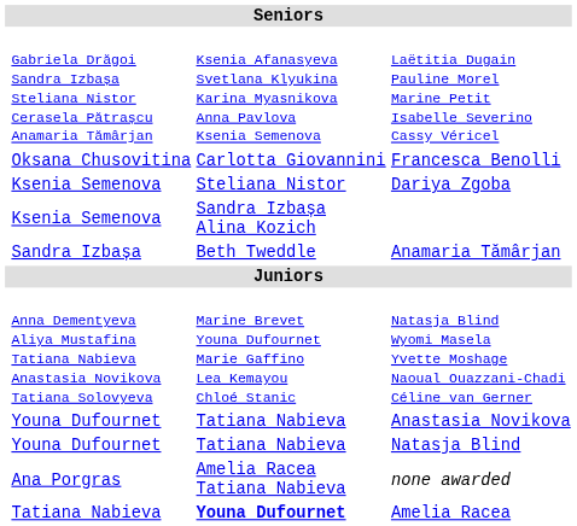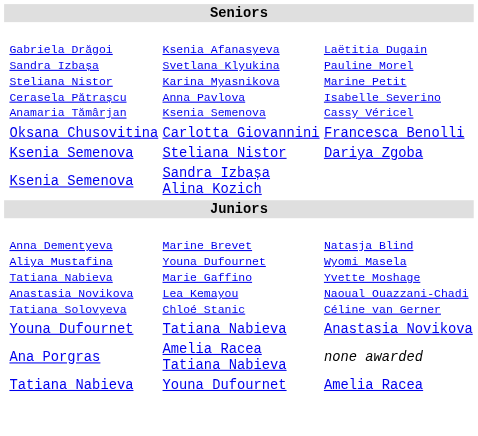- row: Sandra Izbașa | Beth Tweddle | Anamaria Tămârjan
- row: Youna Dufournet | Tatiana Nabieva | Natasja Blind
Amelia Racea | column 3: bold -> normal
